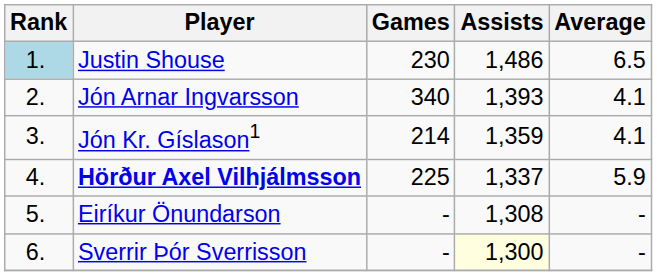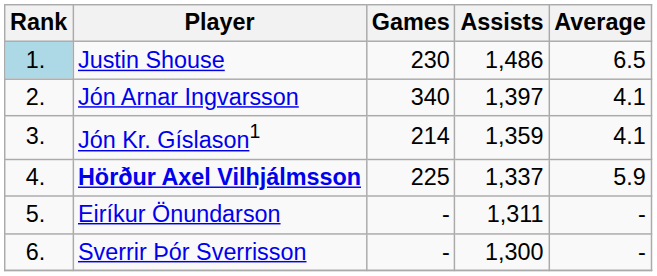Jón Arnar Ingvarsson | Assists: 1,393 -> 1,397
Eiríkur Önundarson | Assists: 1,308 -> 1,311
Sverrir Þór Sverrisson | Assists: lightyellow background -> no background
